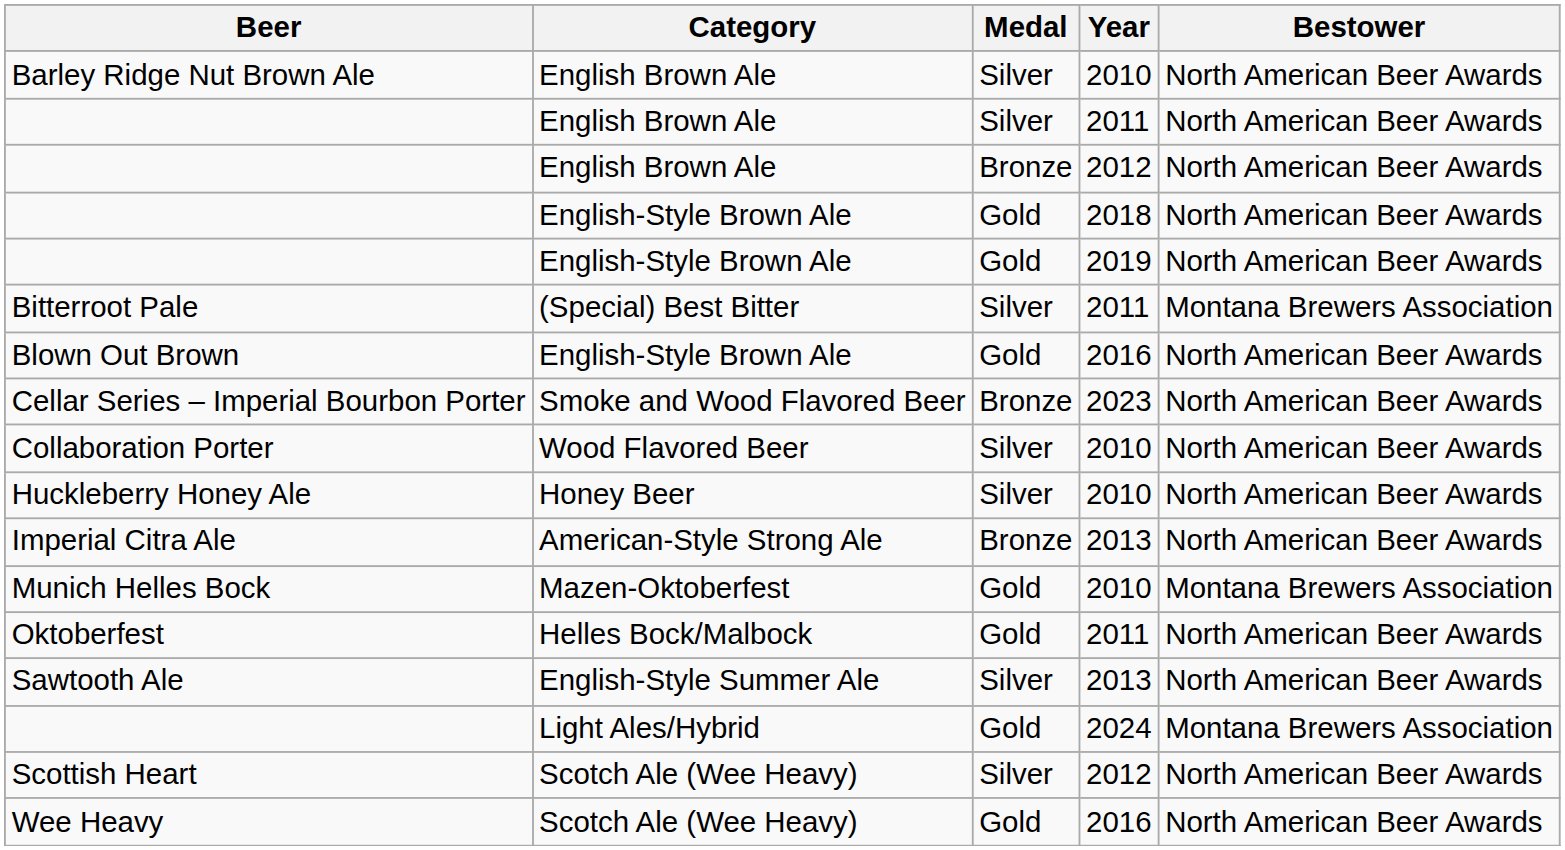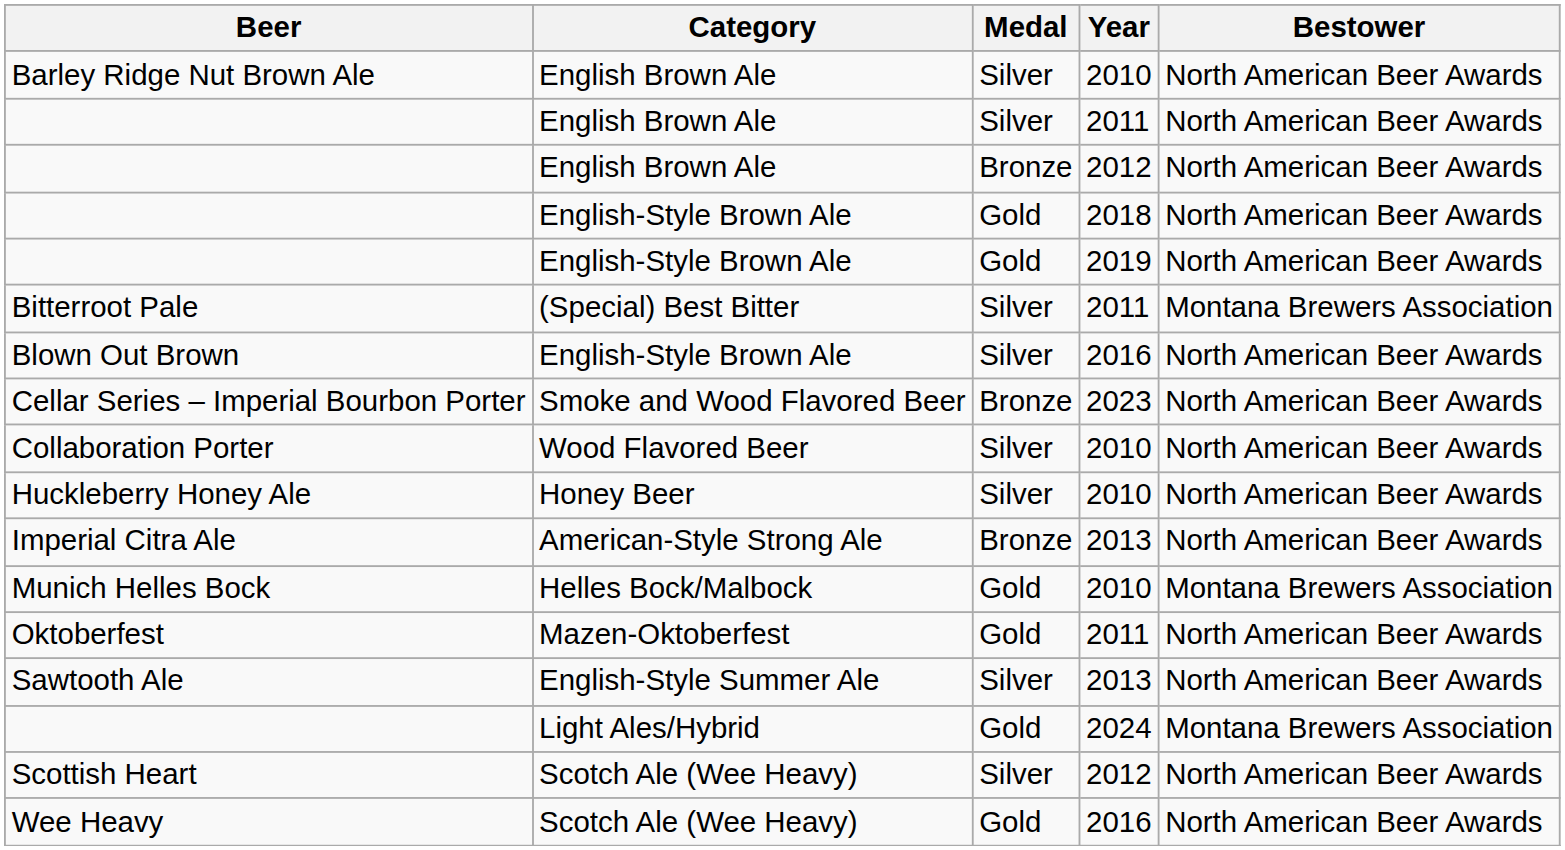Blown Out Brown | Medal: Gold -> Silver
Munich Helles Bock | Category: Mazen-Oktoberfest -> Helles Bock/Malbock
Oktoberfest | Category: Helles Bock/Malbock -> Mazen-Oktoberfest
